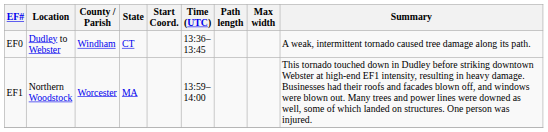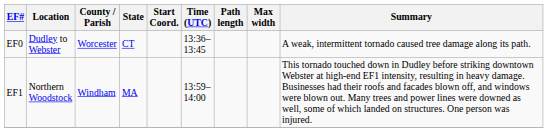EF0 | County / Parish: Windham -> Worcester
EF1 | County / Parish: Worcester -> Windham
